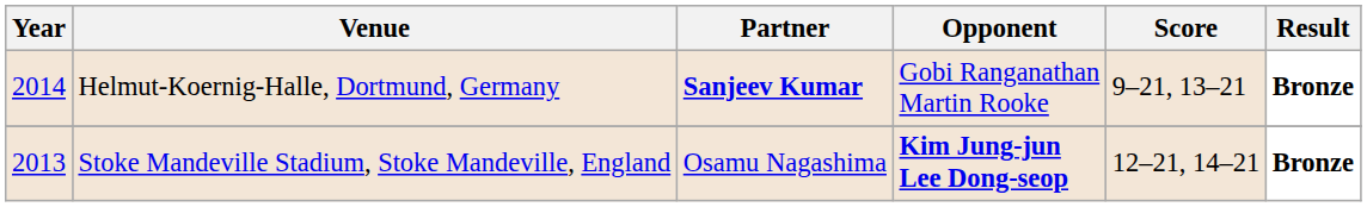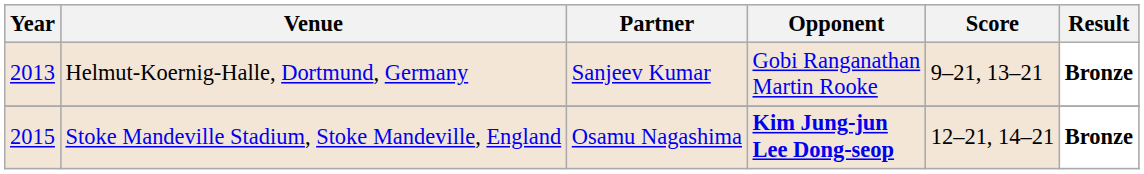Helmut-Koernig-Halle, Dortmund, Germany | Year: 2014 -> 2013
Helmut-Koernig-Halle, Dortmund, Germany | Partner: bold -> normal
Stoke Mandeville Stadium, Stoke Mandeville, England | Year: 2013 -> 2015
